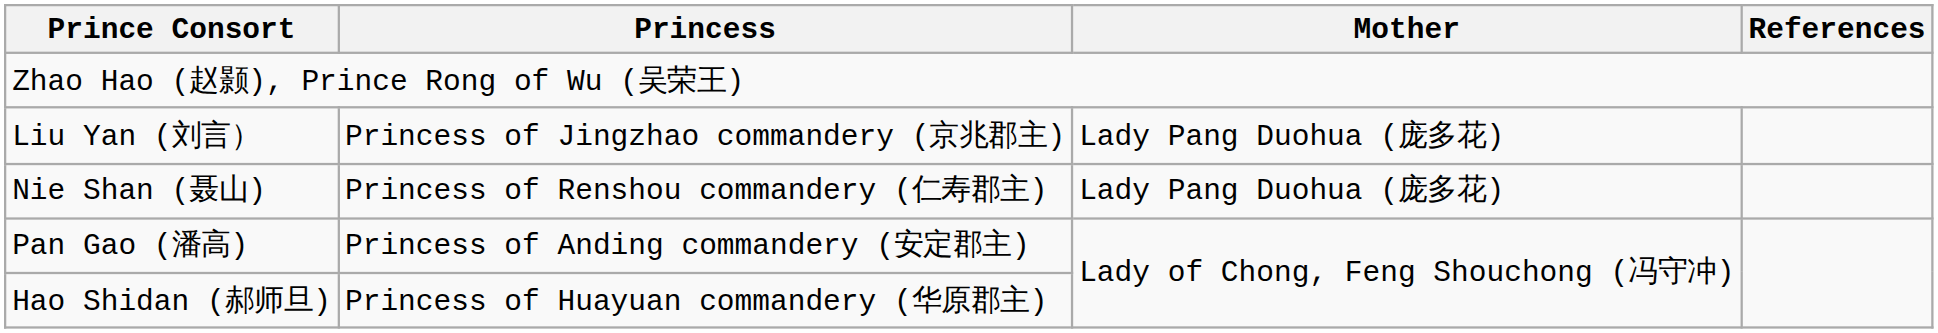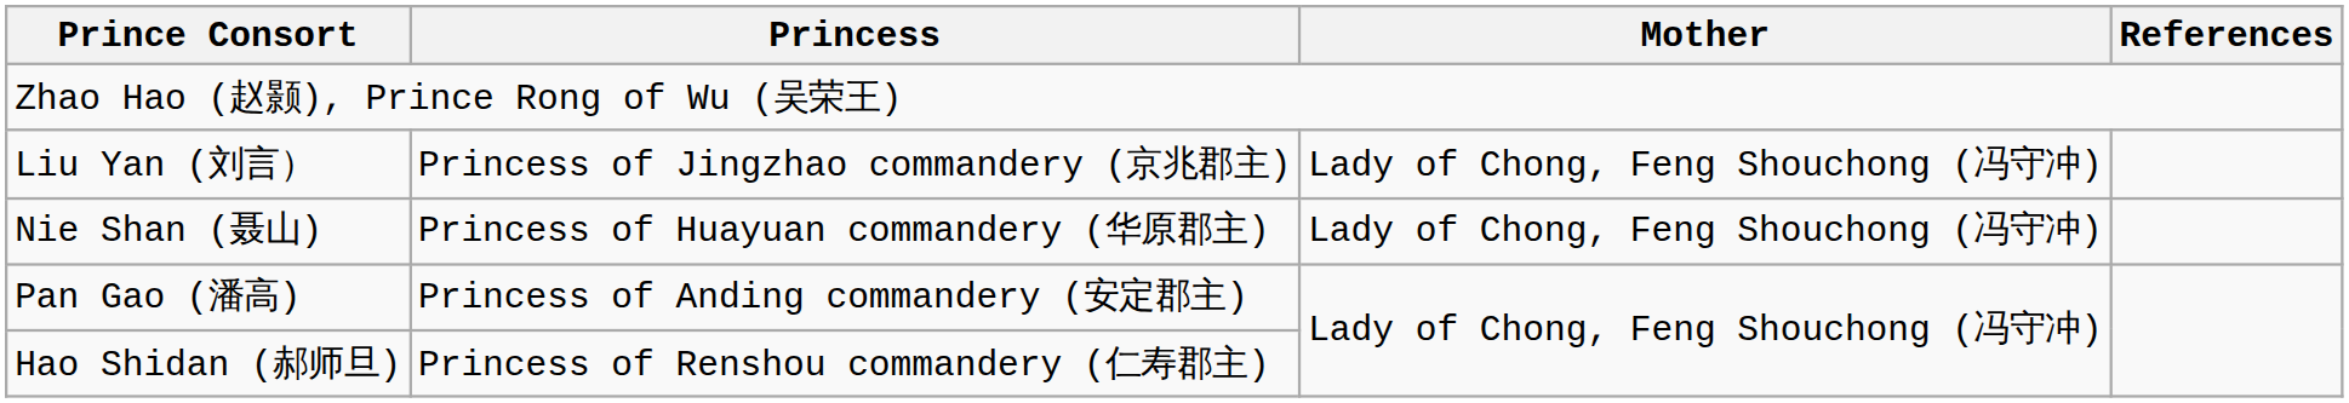Liu Yan (刘言） | Mother: Lady Pang Duohua (庞多花) -> Lady of Chong, Feng Shouchong (冯守冲)
Nie Shan (聂山) | Princess: Princess of Renshou commandery (仁寿郡主) -> Princess of Huayuan commandery (华原郡主)
Nie Shan (聂山) | Mother: Lady Pang Duohua (庞多花) -> Lady of Chong, Feng Shouchong (冯守冲)
Hao Shidan (郝师旦) | Princess: Princess of Huayuan commandery (华原郡主) -> Princess of Renshou commandery (仁寿郡主)
